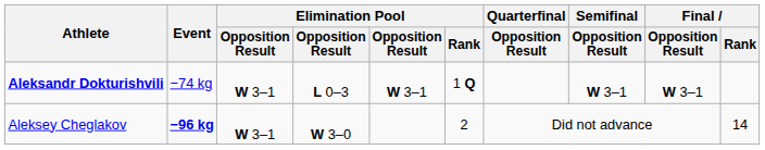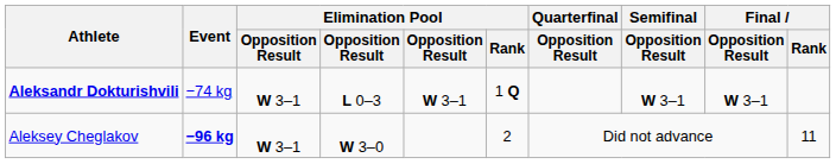Aleksey Cheglakov | Final / Rank: 14 -> 11
